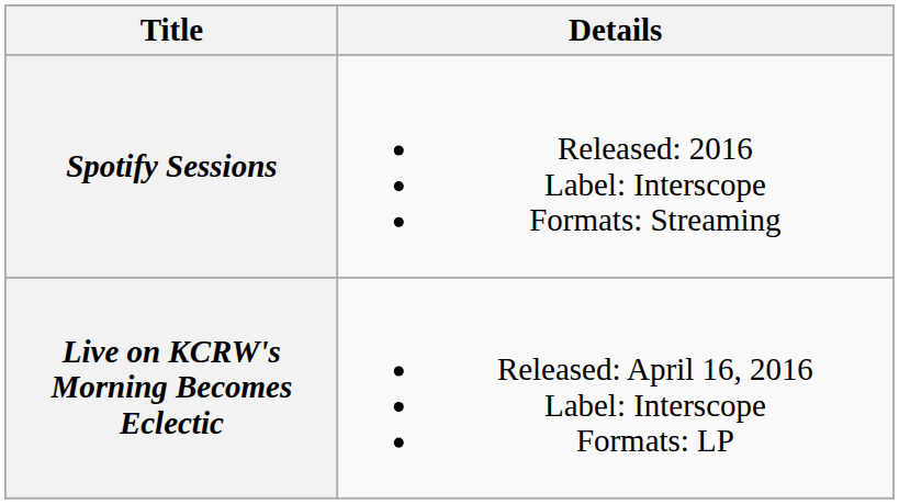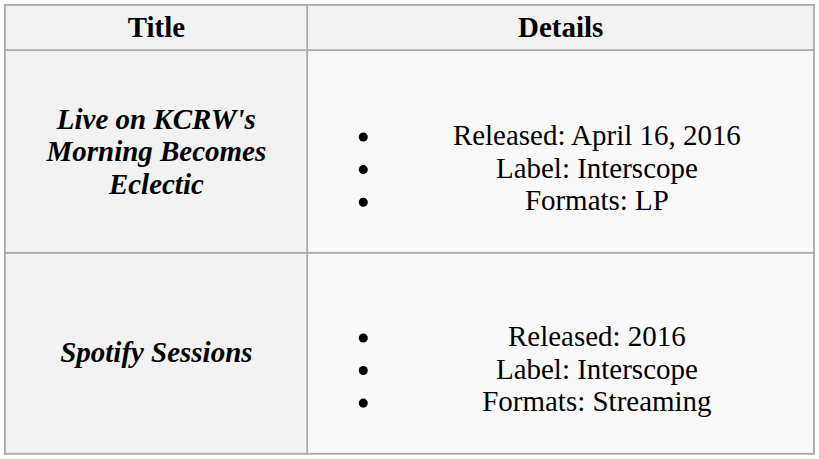rows swapped: Live on KCRW's Morning Becomes Eclectic <-> Spotify Sessions
